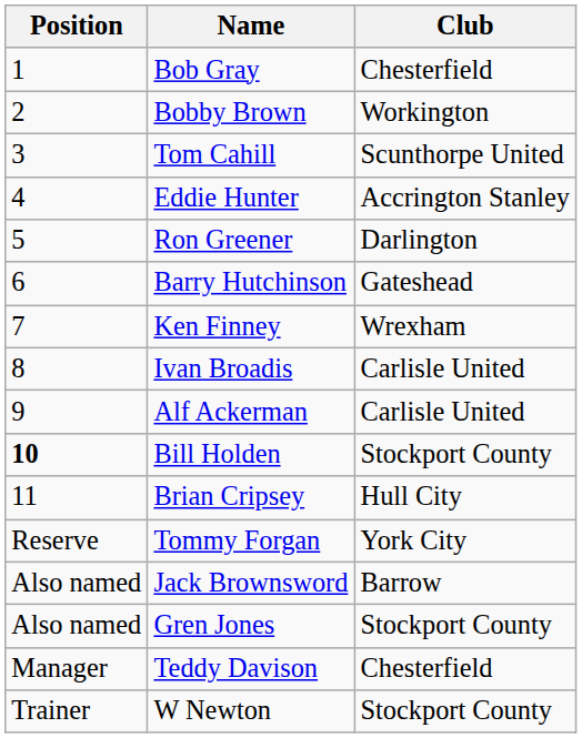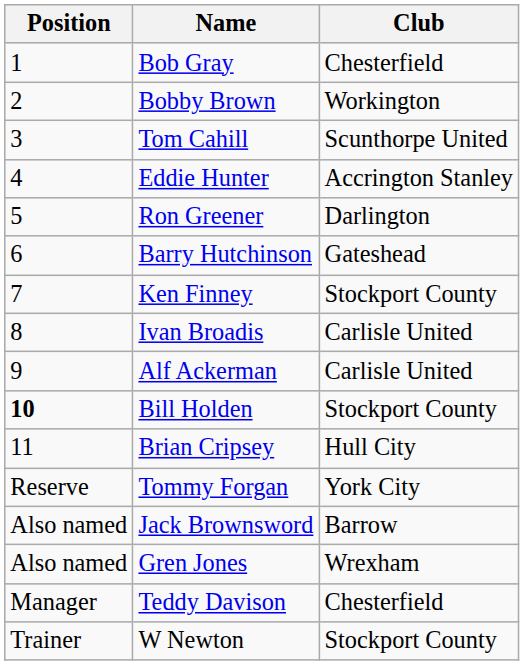Ken Finney | Club: Wrexham -> Stockport County
Gren Jones | Club: Stockport County -> Wrexham
